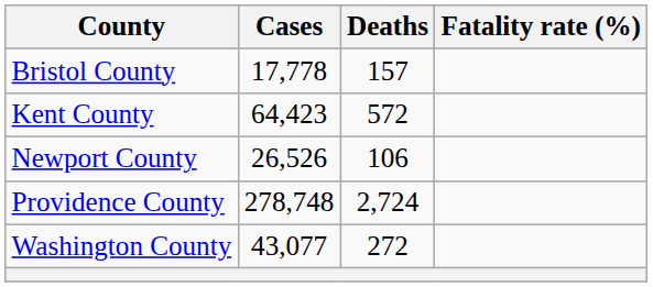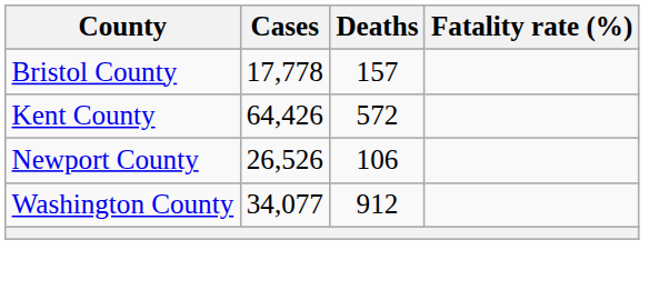Kent County | Cases: 64,423 -> 64,426
- row: Providence County | 278,748 | 2,724
Washington County | Cases: 43,077 -> 34,077
Washington County | Deaths: 272 -> 912
